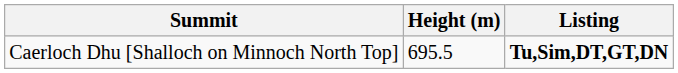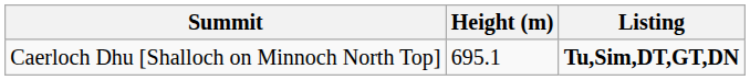Caerloch Dhu [Shalloch on Minnoch North Top] | Height (m): 695.5 -> 695.1
